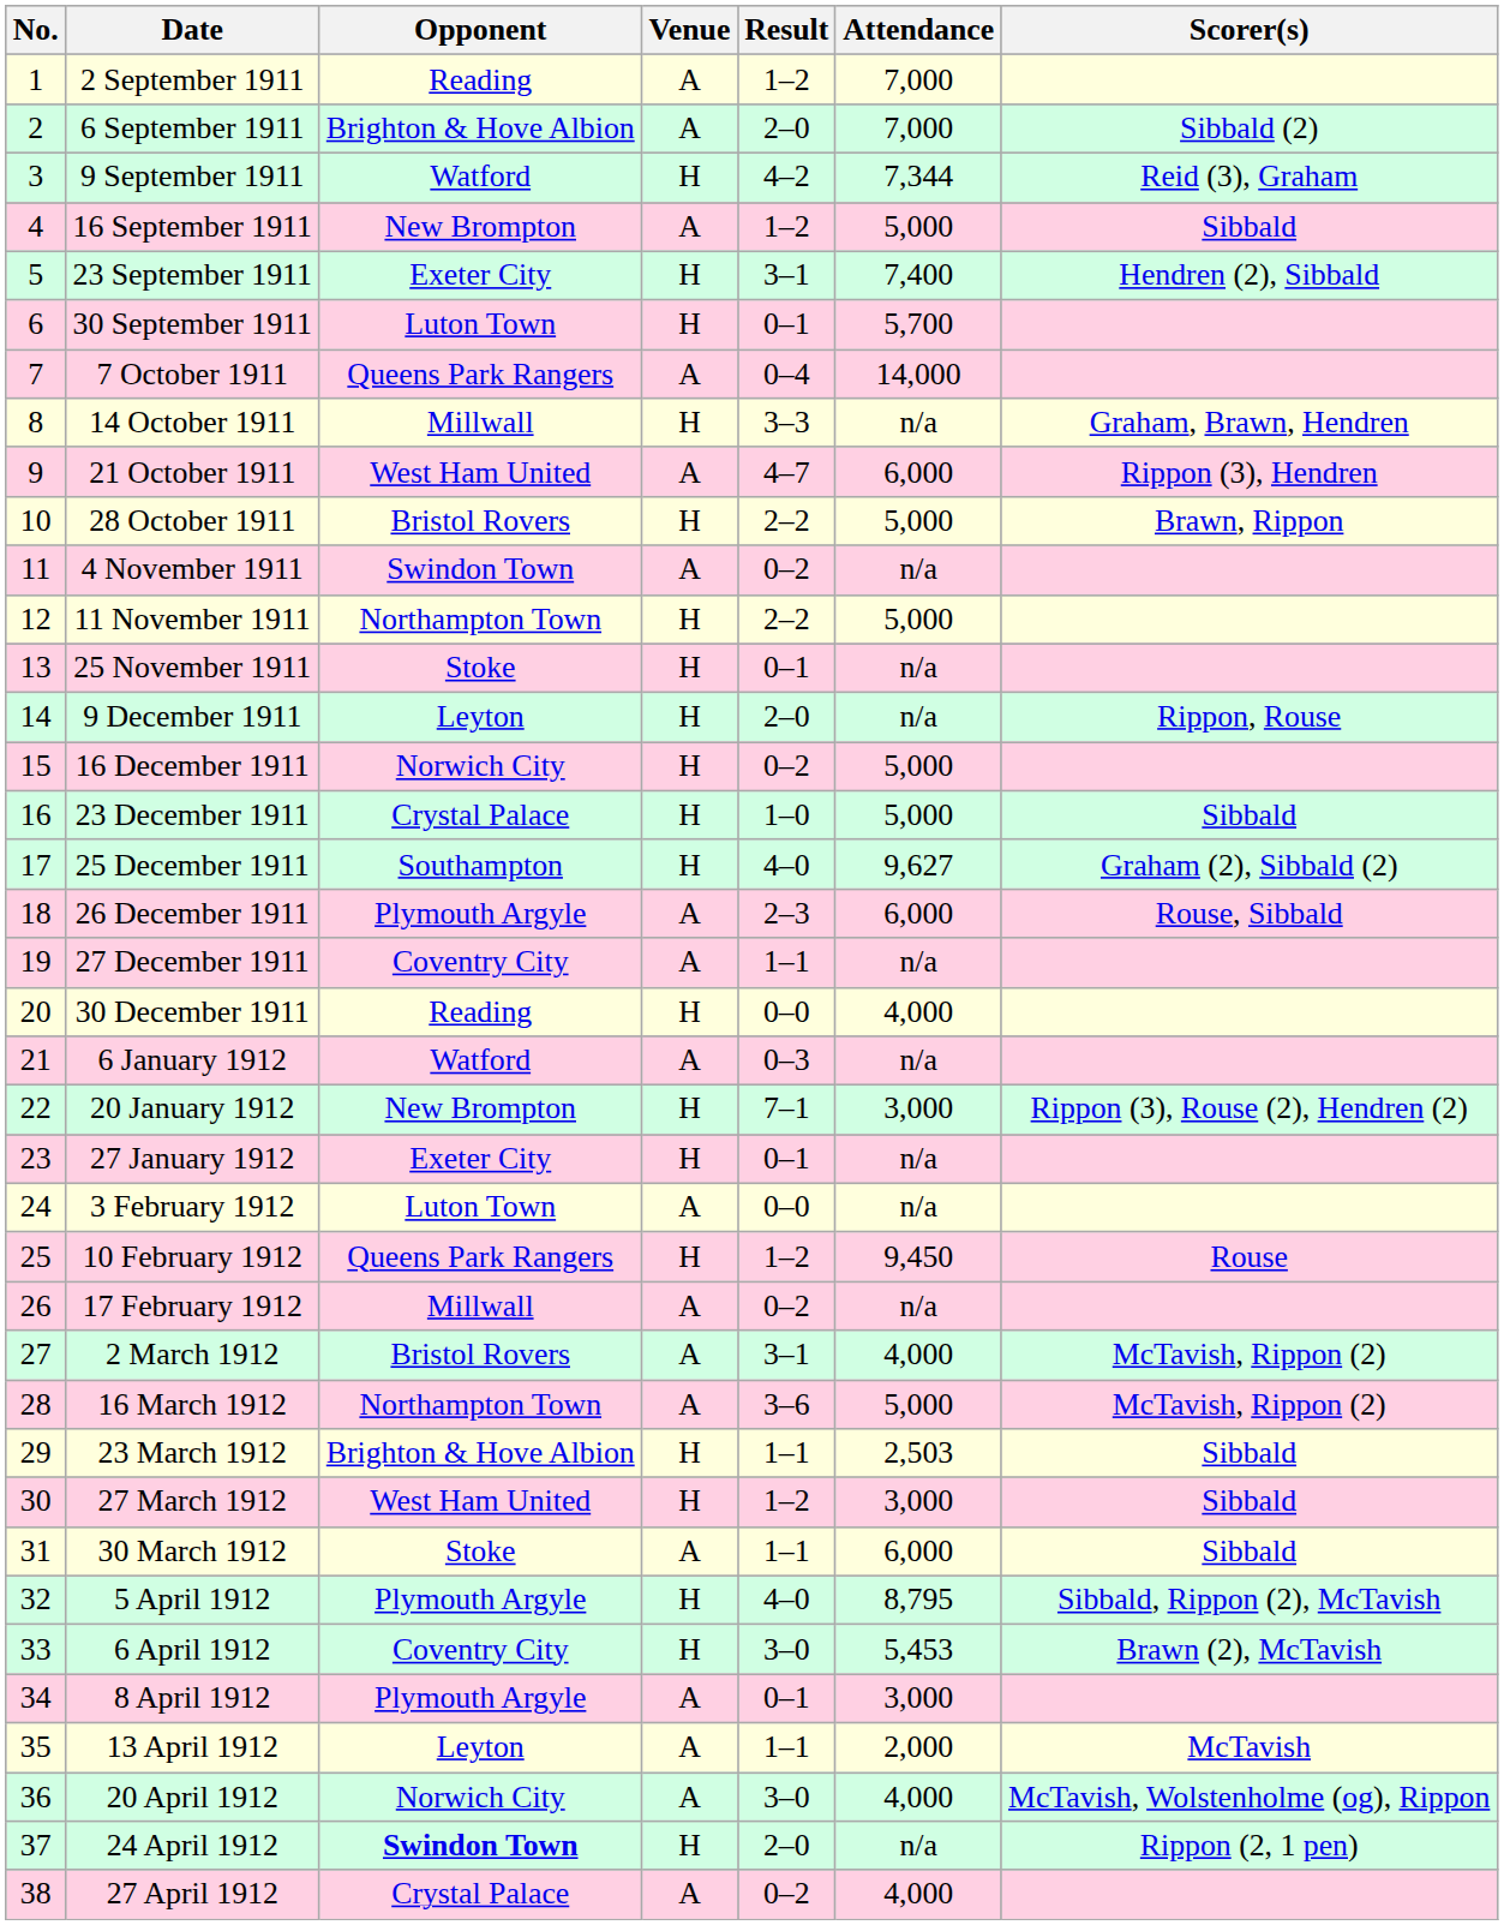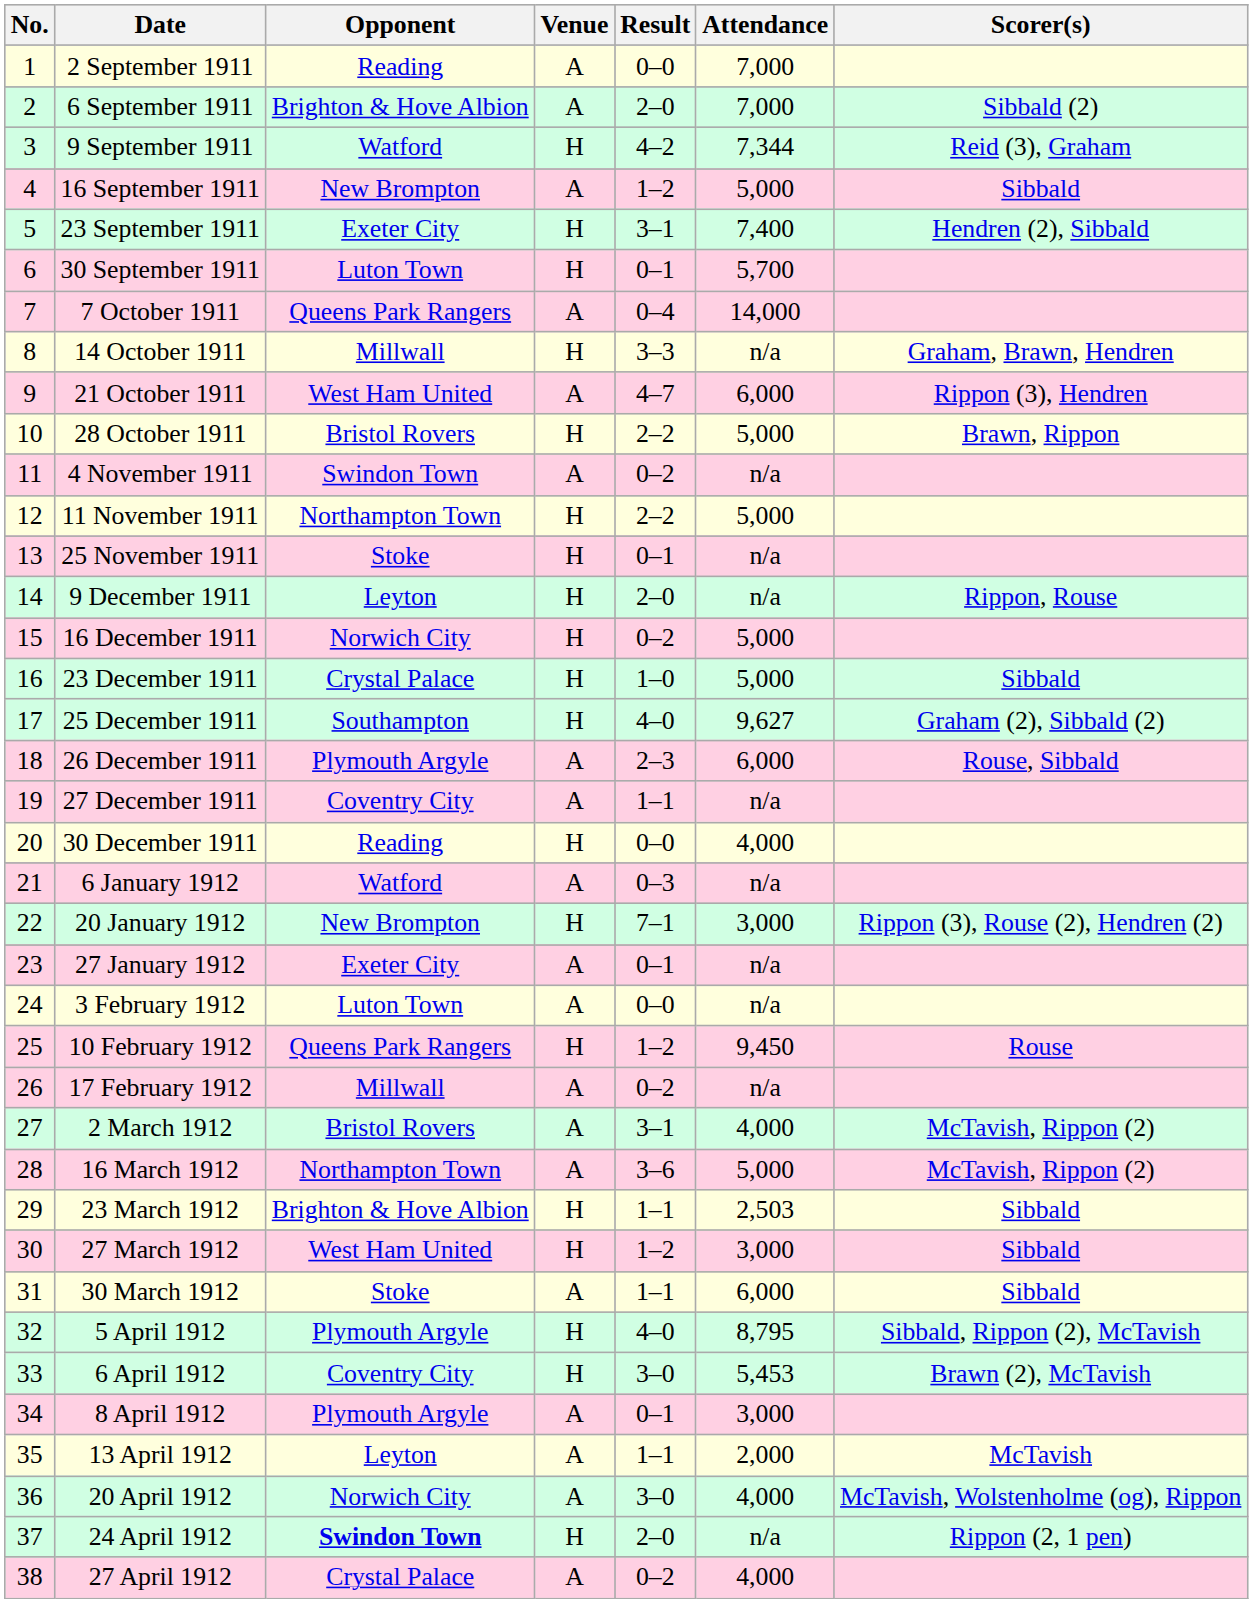2 September 1911 | Result: 1–2 -> 0–0
27 January 1912 | Venue: H -> A
